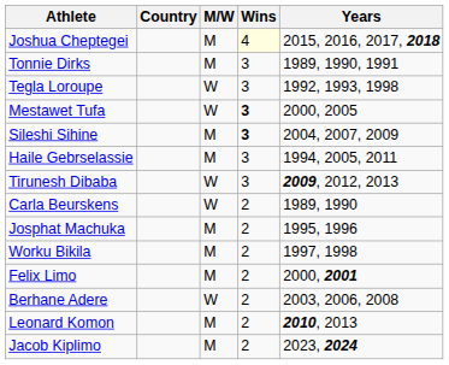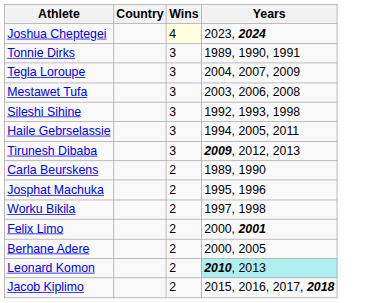- column: M/W | M | M | W | W | M | M | W | W | M | M | M | W | M | M
Joshua Cheptegei | Years: 2015, 2016, 2017, 2018 -> 2023, 2024
Tegla Loroupe | Years: 1992, 1993, 1998 -> 2004, 2007, 2009
Mestawet Tufa | Wins: bold -> normal
Mestawet Tufa | Years: 2000, 2005 -> 2003, 2006, 2008
Sileshi Sihine | Wins: bold -> normal
Sileshi Sihine | Years: 2004, 2007, 2009 -> 1992, 1993, 1998
Berhane Adere | Years: 2003, 2006, 2008 -> 2000, 2005
Leonard Komon | Years: no background -> paleturquoise background
Jacob Kiplimo | Years: 2023, 2024 -> 2015, 2016, 2017, 2018
